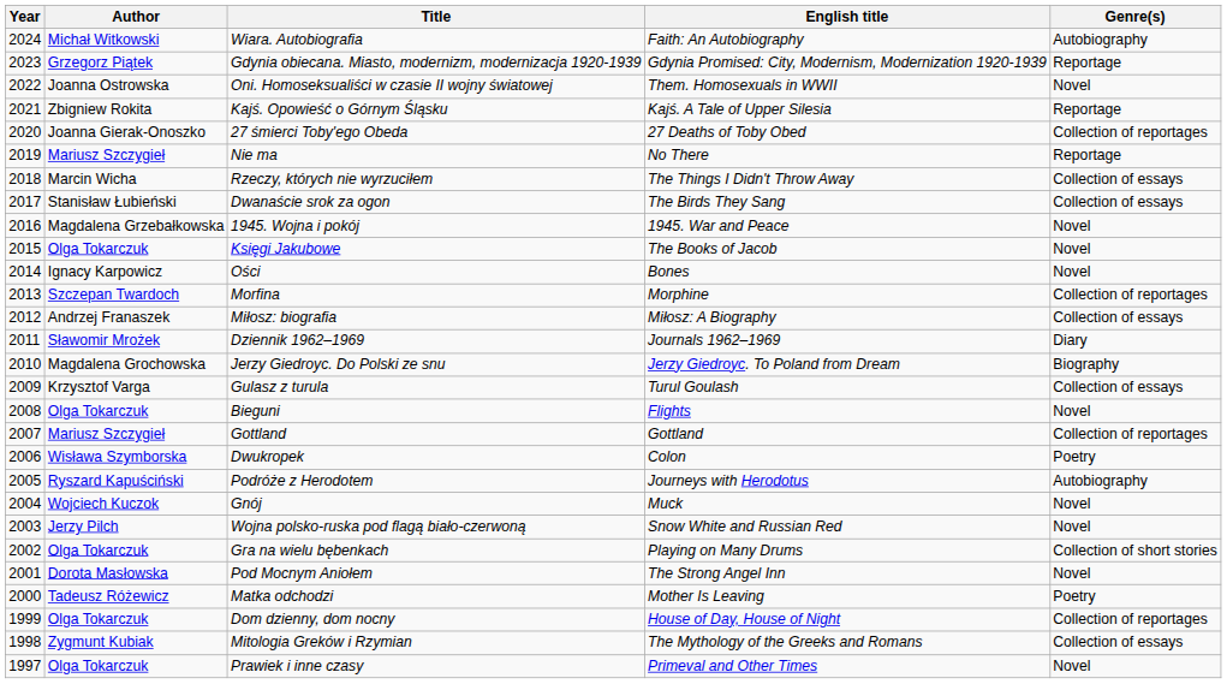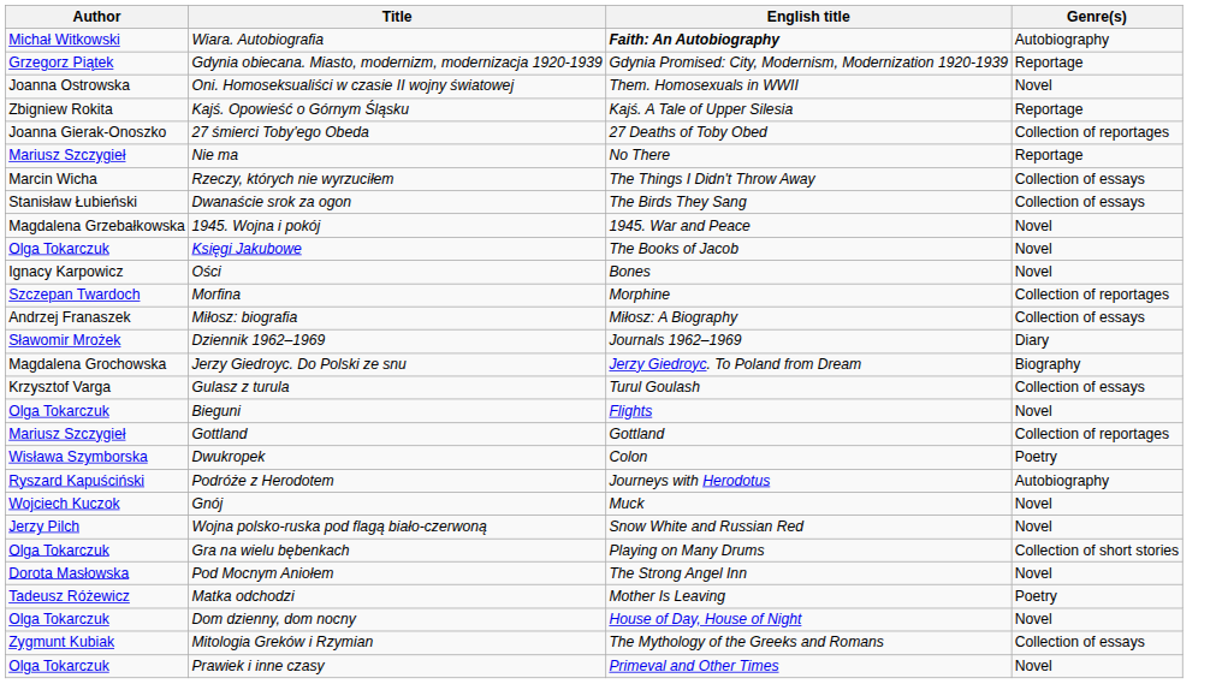- column: Year | 2024 | 2023 | 2022 | 2021 | 2020 | 2019 | 2018 | 2017 | 2016 | 2015 | 2014 | 2013 | 2012 | 2011 | 2010 | 2009 | 2008 | 2007 | 2006 | 2005 | 2004 | 2003 | 2002 | 2001 | 2000 | 1999 | 1998 | 1997
Wiara. Autobiografia | English title: normal -> bold
Dom dzienny, dom nocny | Genre(s): Collection of reportages -> Novel
